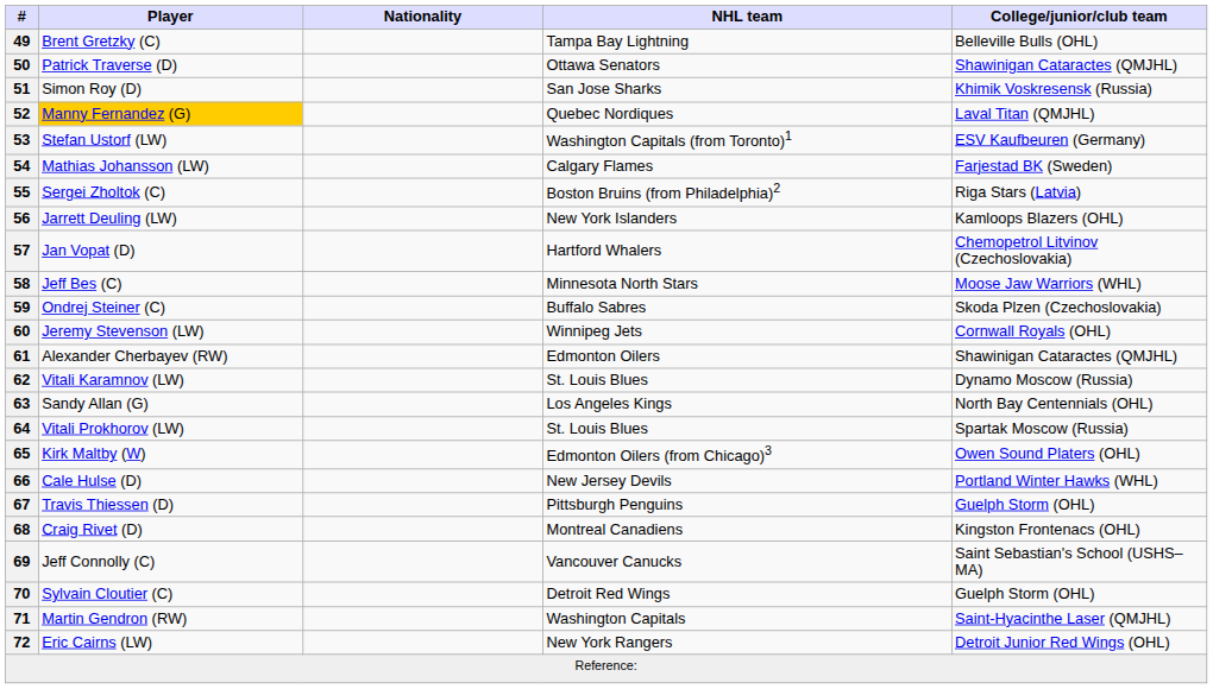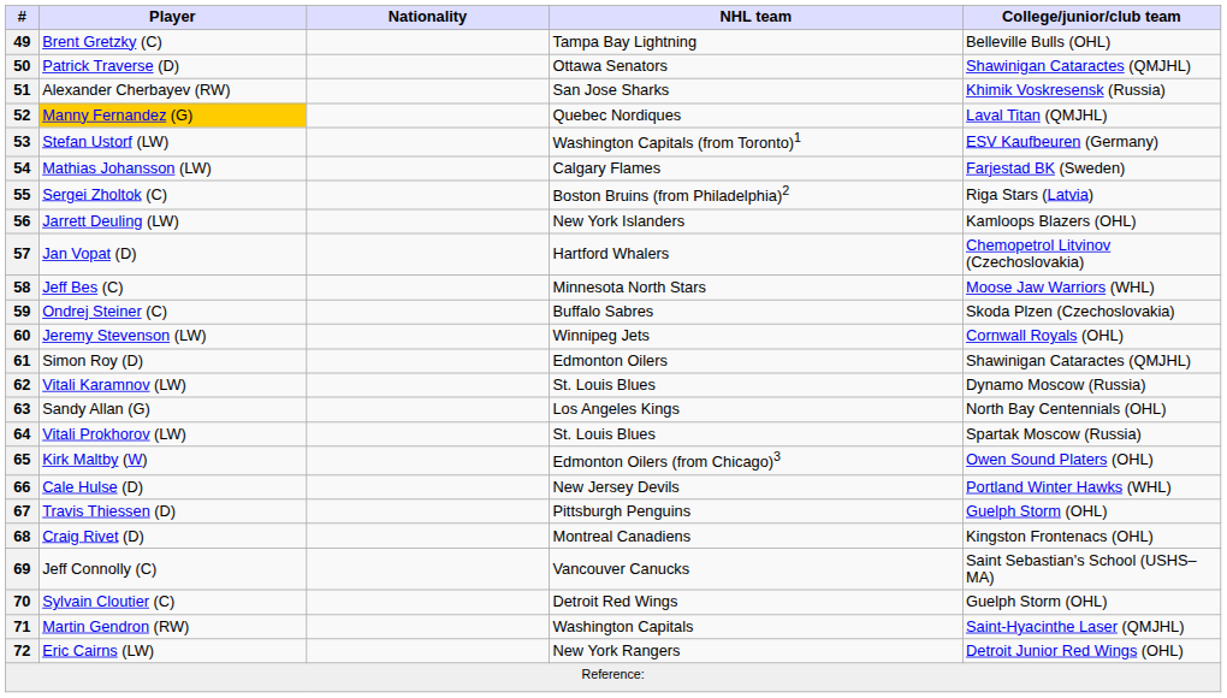51 | Player: Simon Roy (D) -> Alexander Cherbayev (RW)
61 | Player: Alexander Cherbayev (RW) -> Simon Roy (D)
